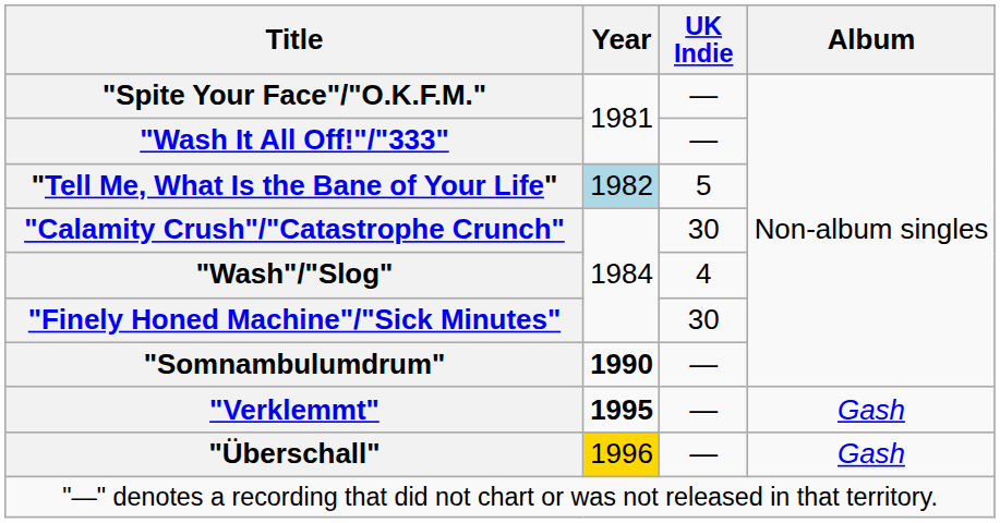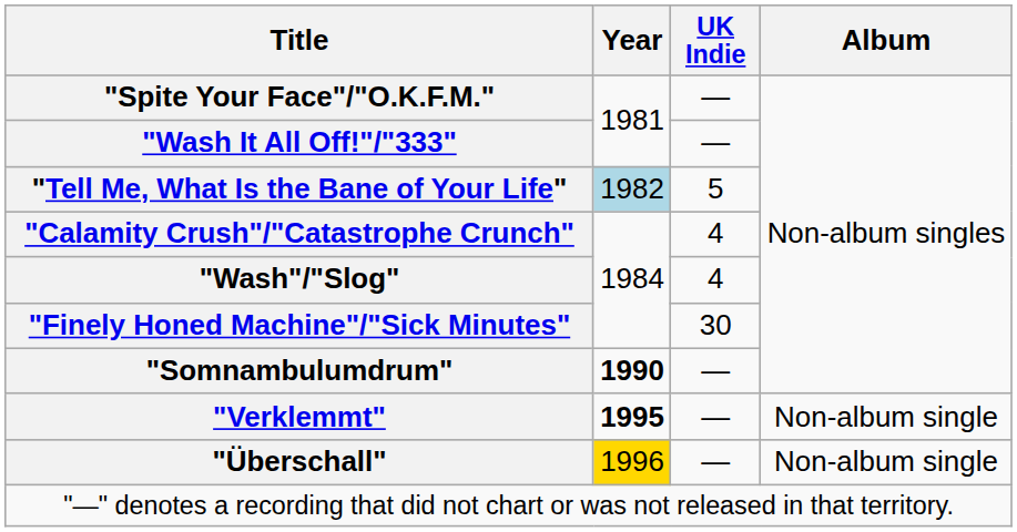"Calamity Crush"/"Catastrophe Crunch" | UK Indie: 30 -> 4
"Verklemmt" | Album: Gash -> Non-album single
"Überschall" | Album: Gash -> Non-album single
